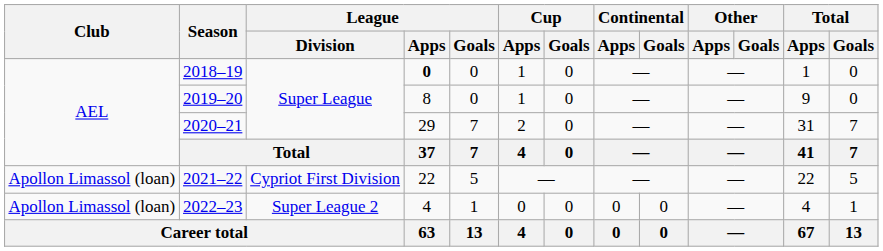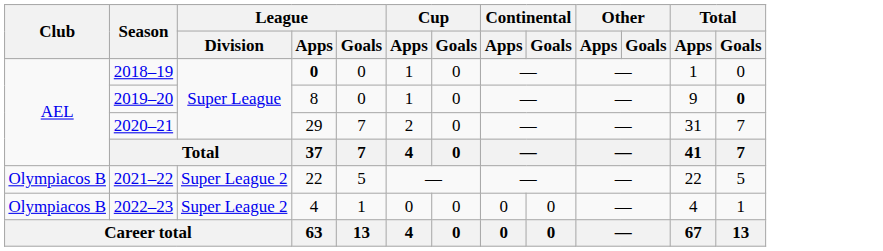2019–20 | Total / Goals: normal -> bold
2021–22 | Club: Apollon Limassol (loan) -> Olympiacos B
2021–22 | League / Division: Cypriot First Division -> Super League 2
2022–23 | Club: Apollon Limassol (loan) -> Olympiacos B
